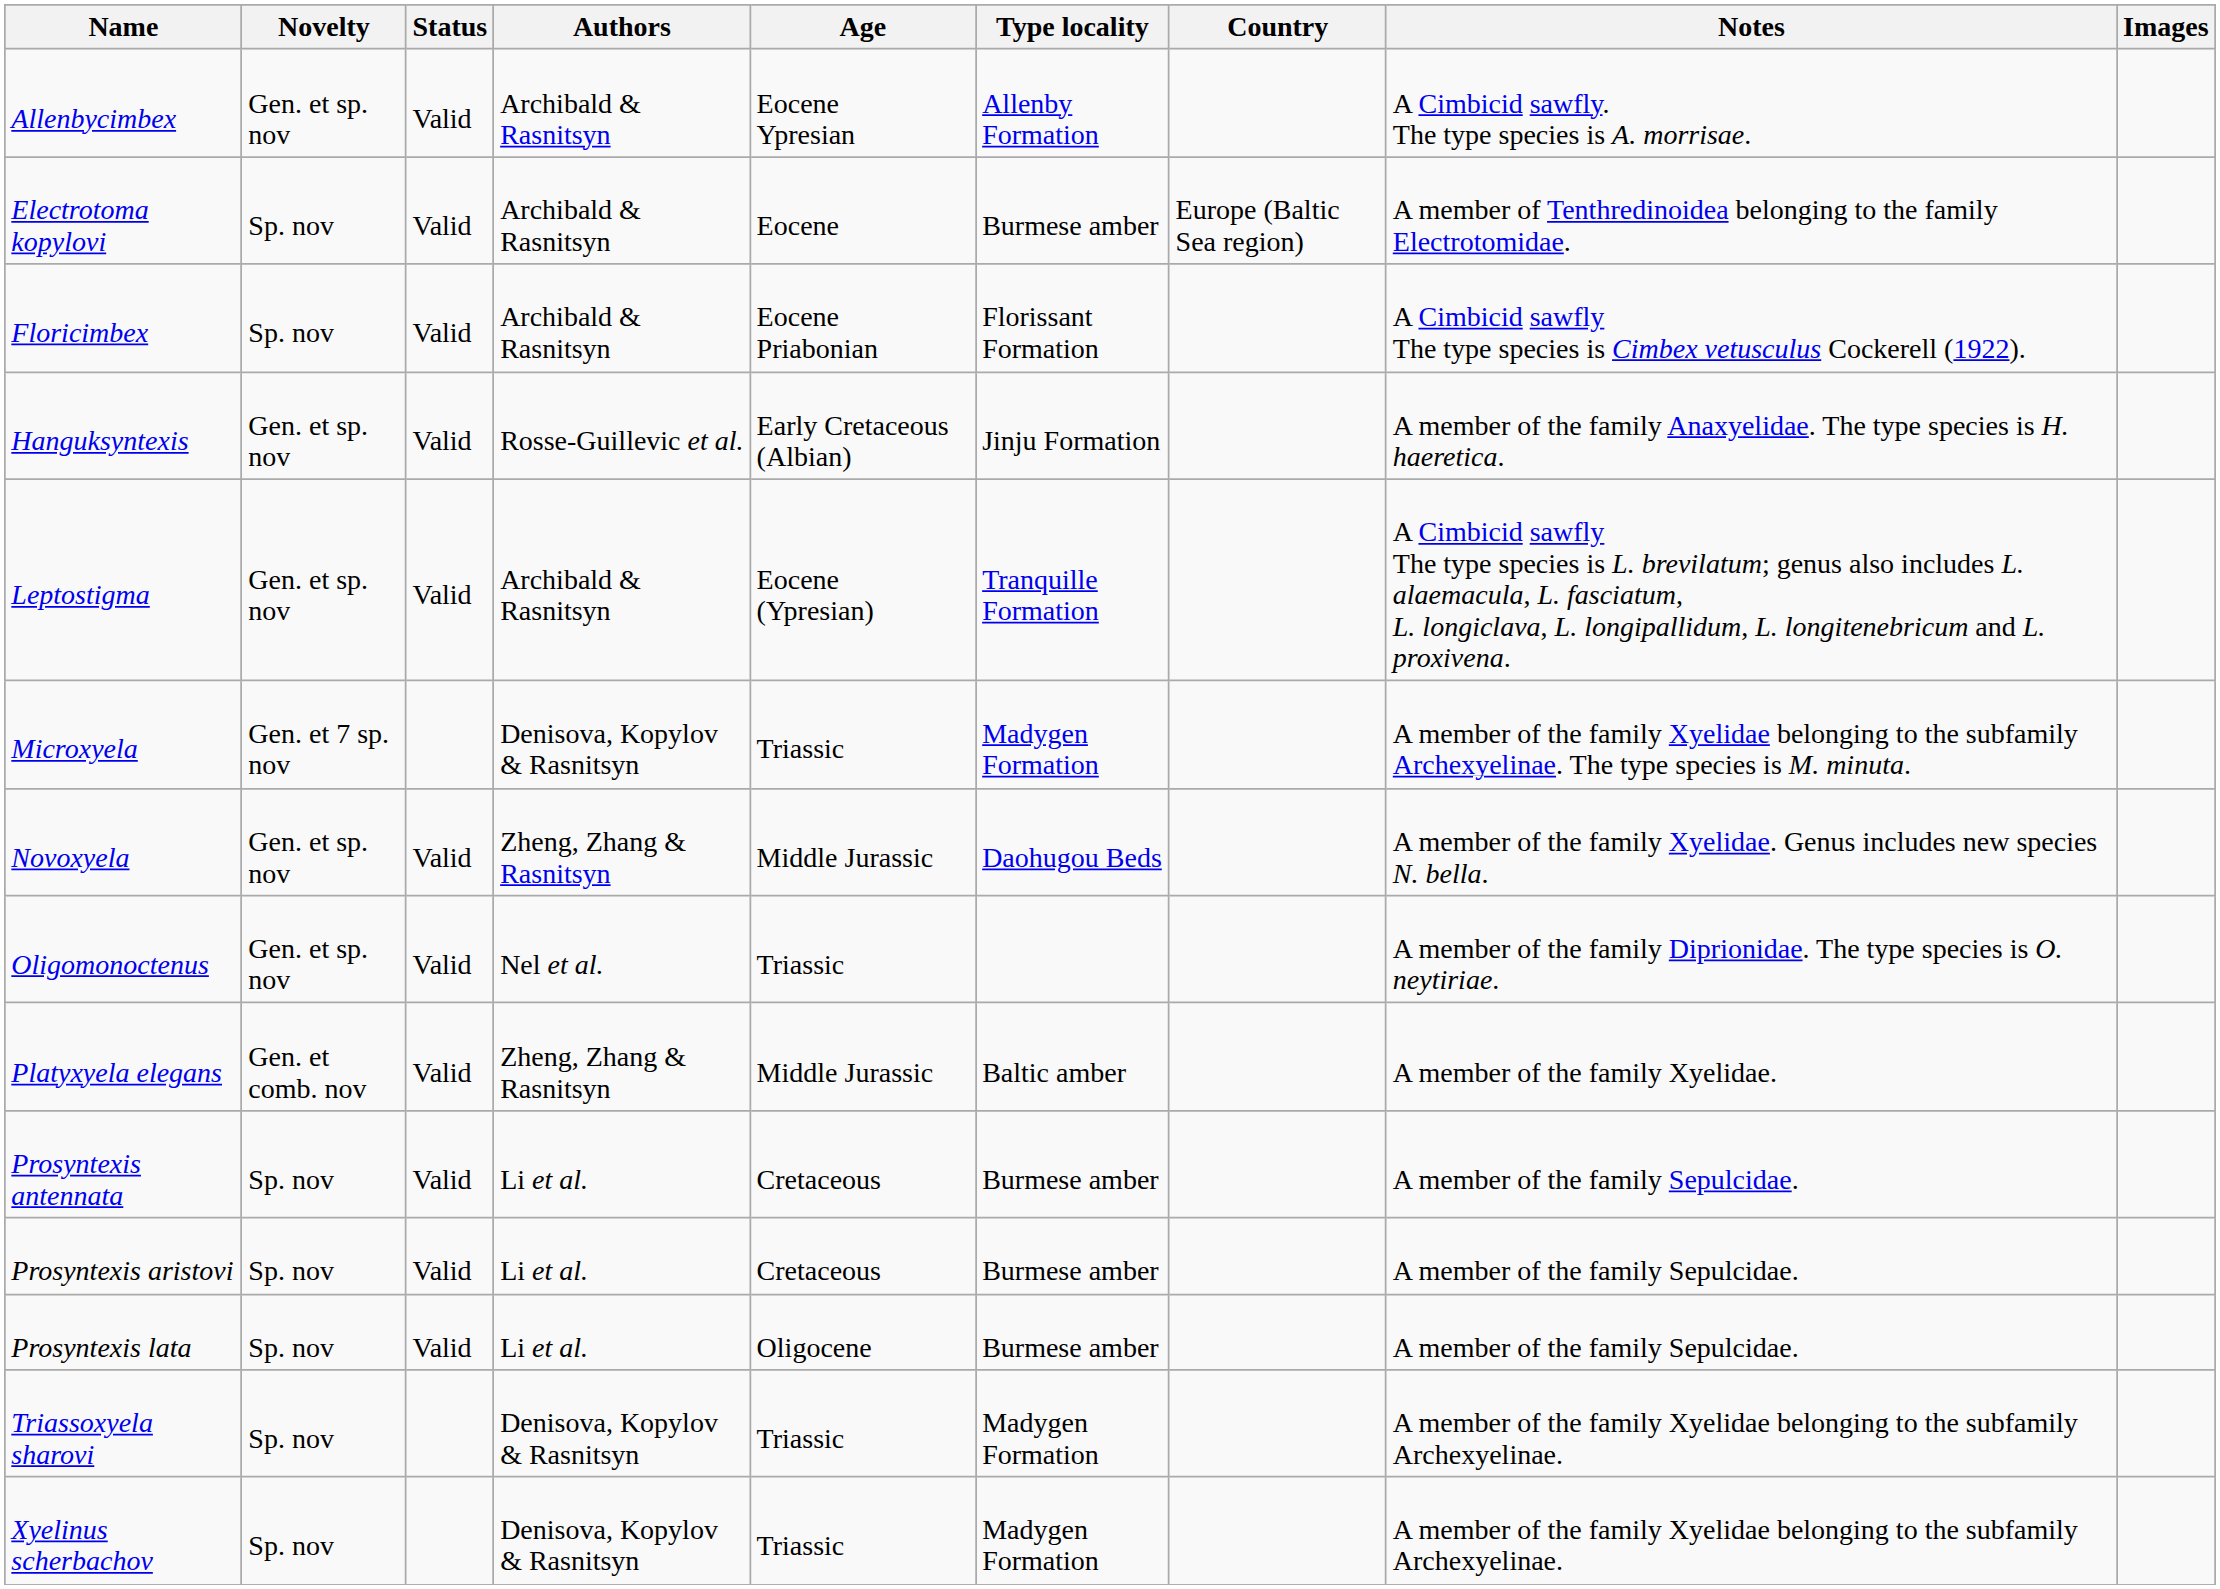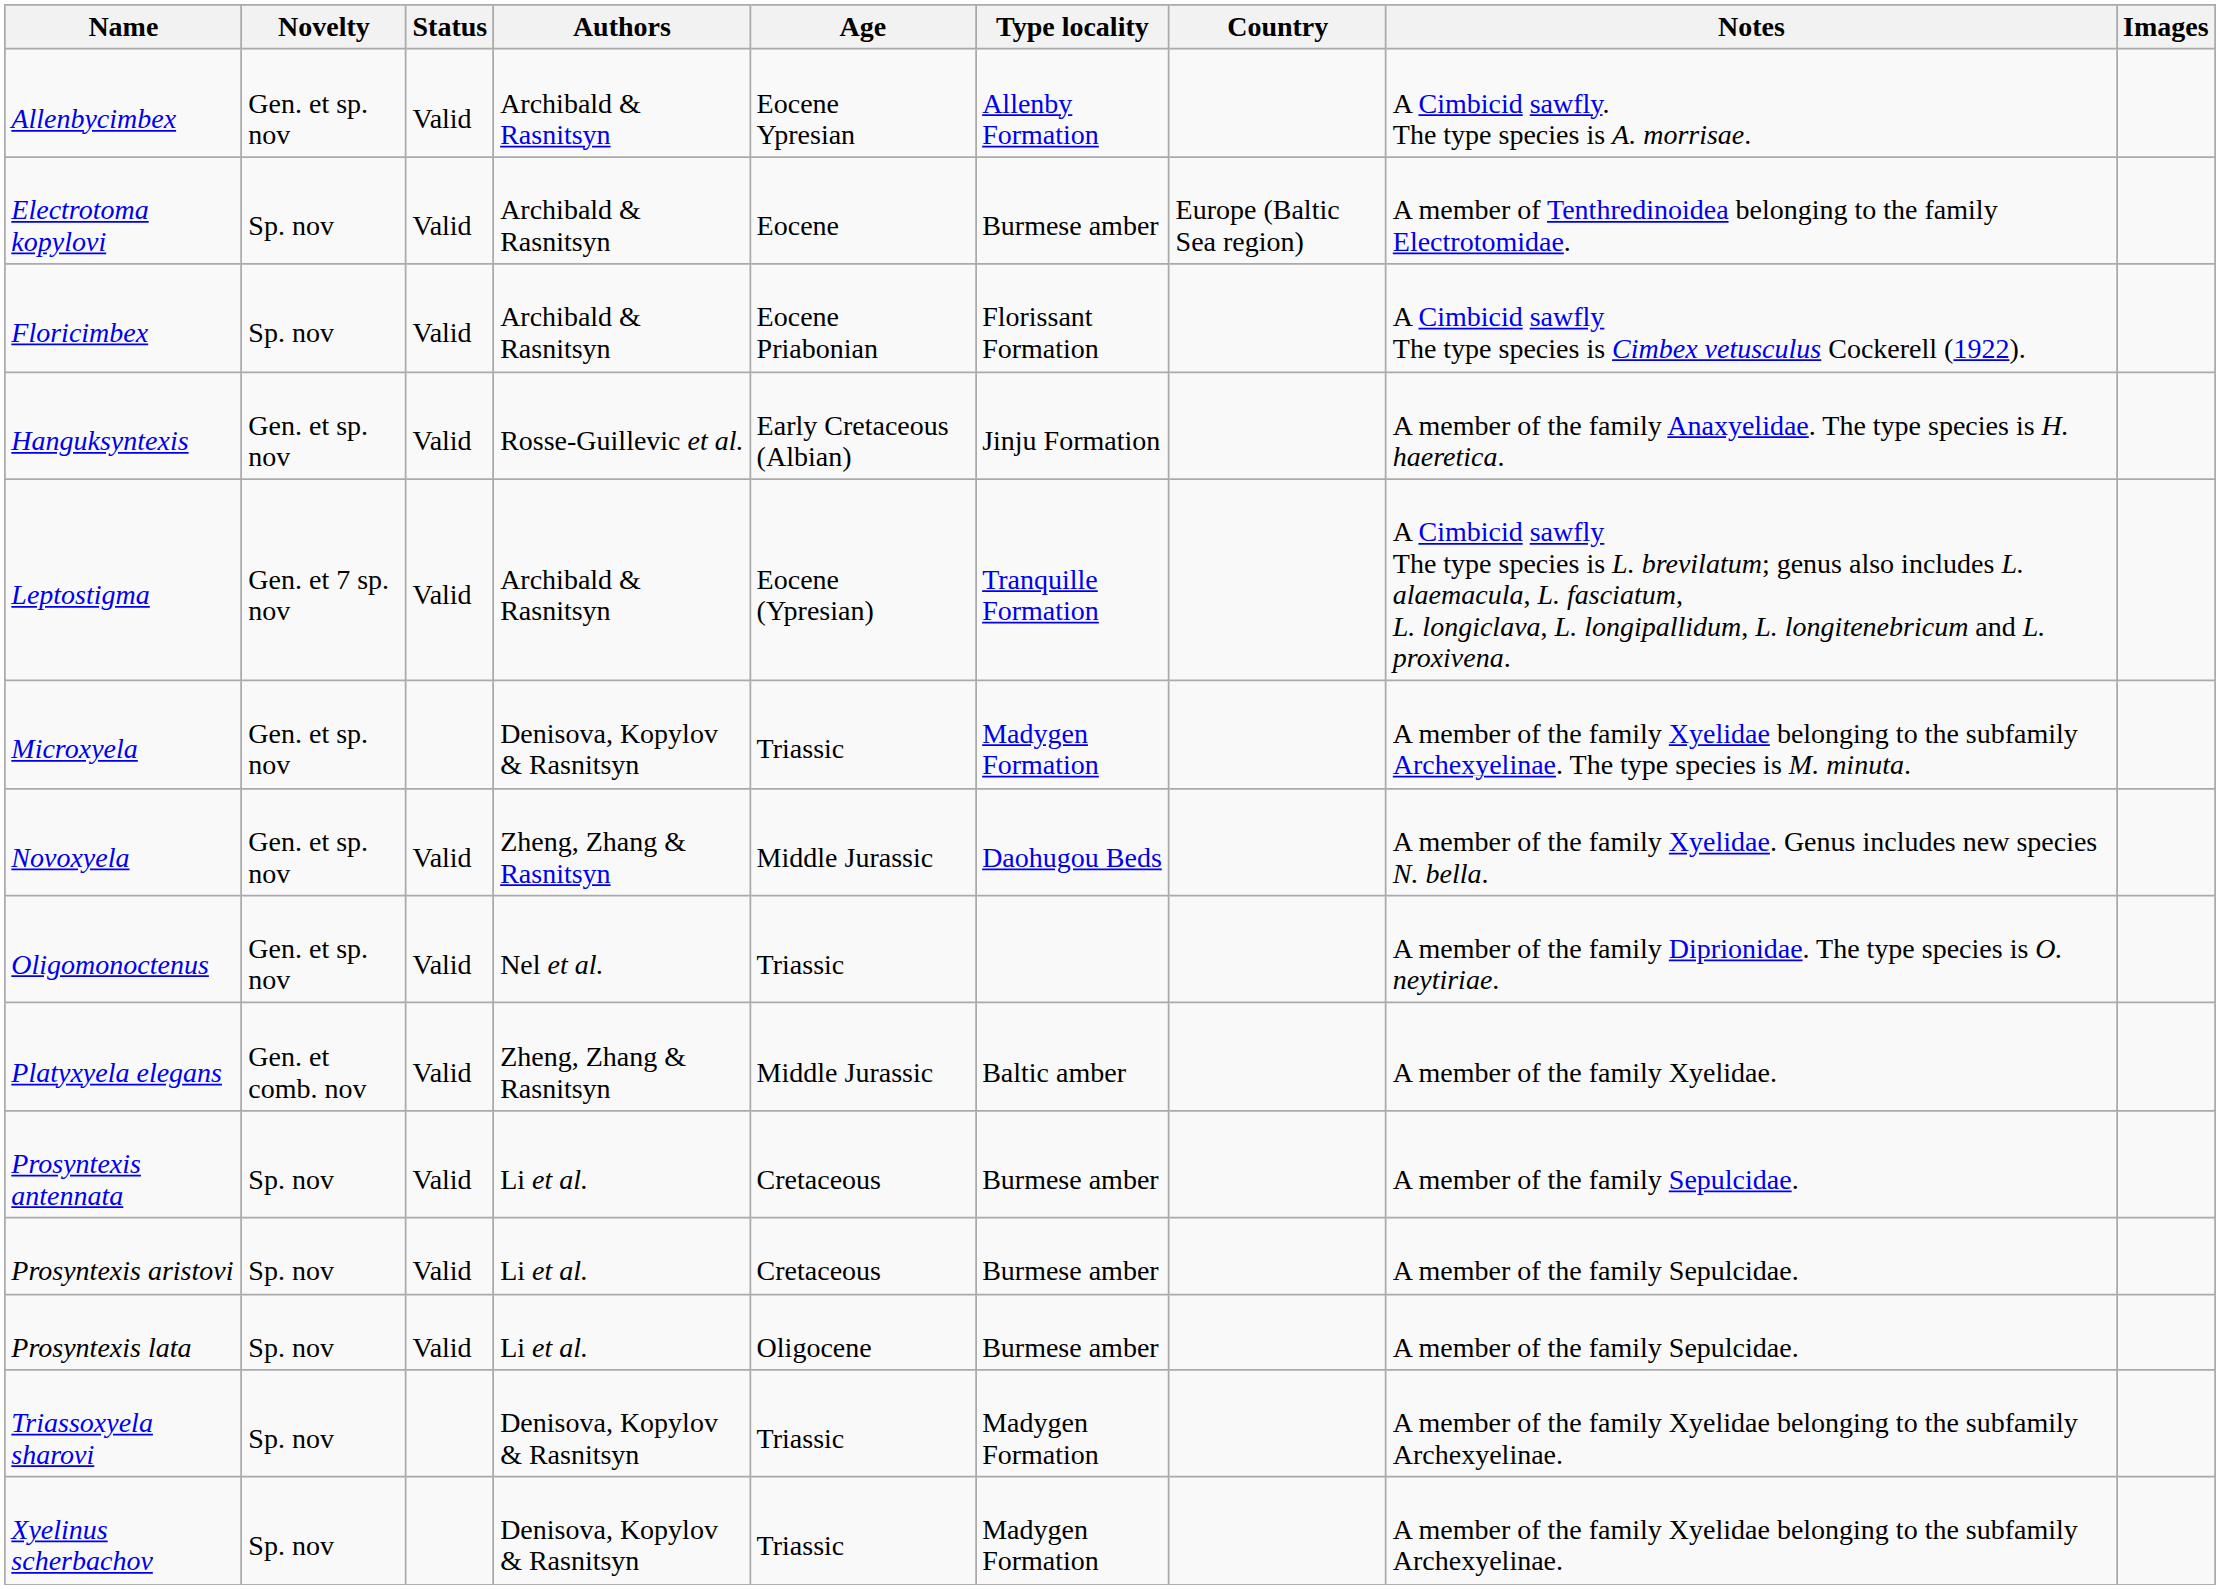Leptostigma | Novelty: Gen. et sp. nov -> Gen. et 7 sp. nov
Microxyela | Novelty: Gen. et 7 sp. nov -> Gen. et sp. nov
